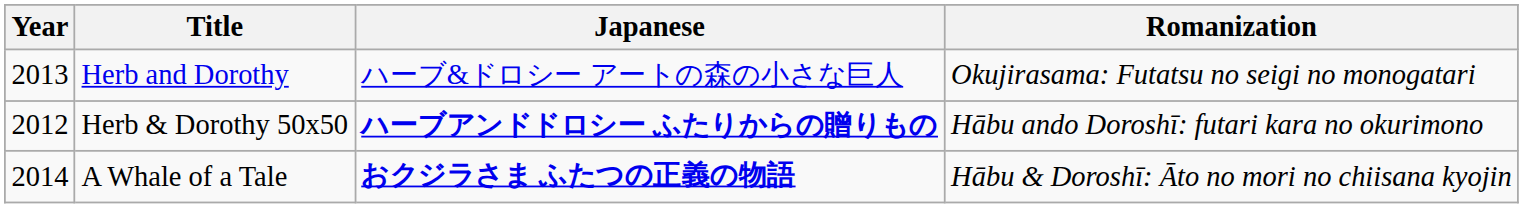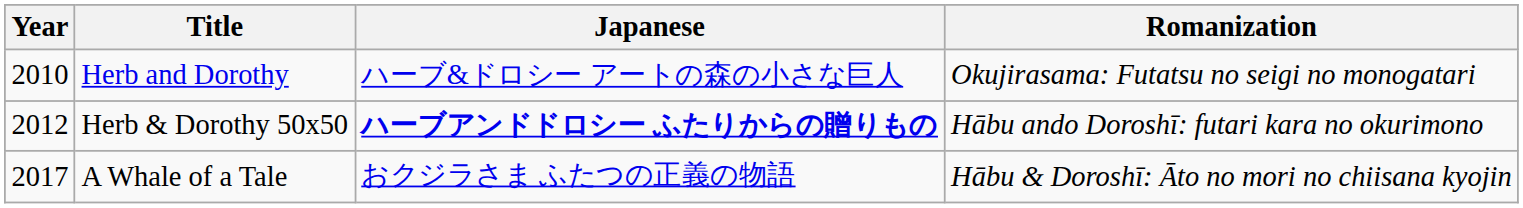Herb and Dorothy | Year: 2013 -> 2010
A Whale of a Tale | Year: 2014 -> 2017
A Whale of a Tale | Japanese: bold -> normal
